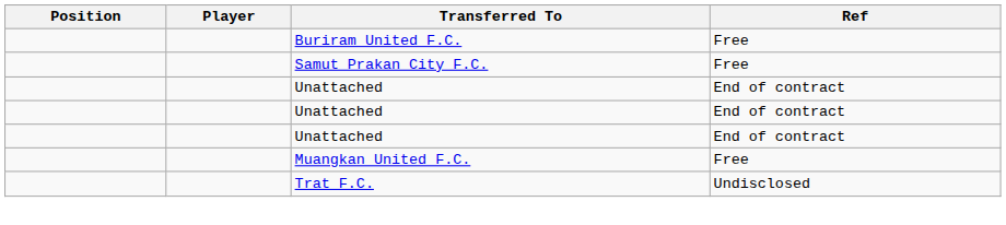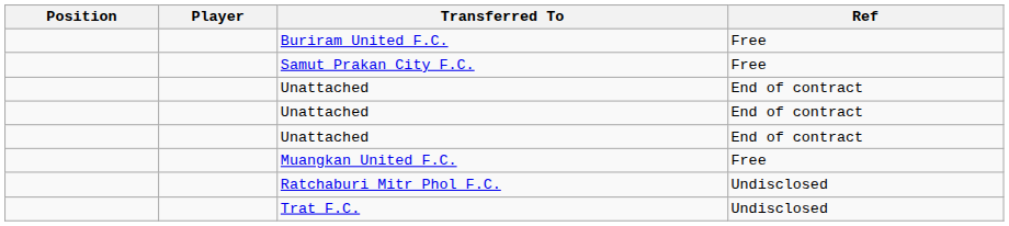+ row: Ratchaburi Mitr Phol F.C. | Undisclosed
